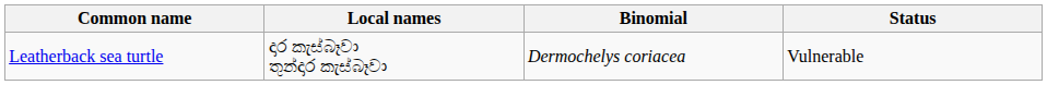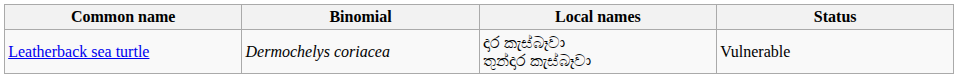columns swapped: Binomial <-> Local names
